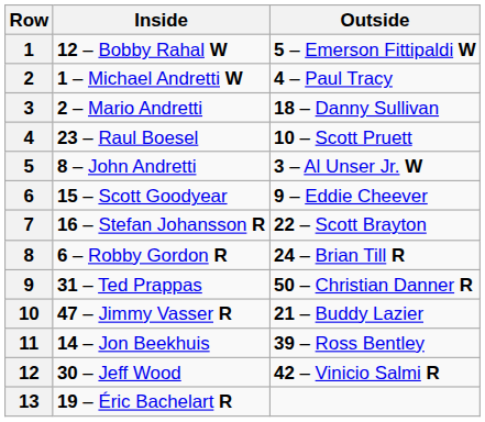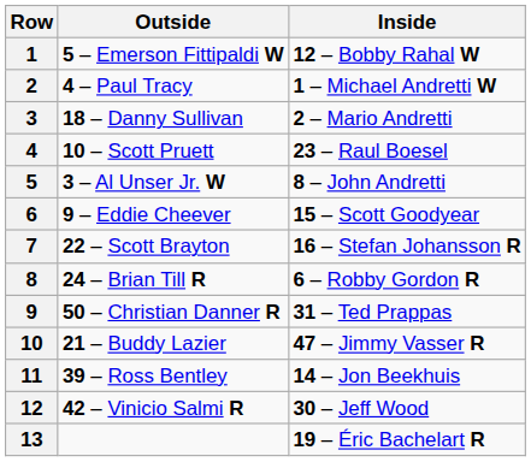columns swapped: Inside <-> Outside
